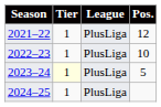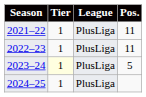2021–22 | Pos.: 12 -> 11
2022–23 | Pos.: 10 -> 11
